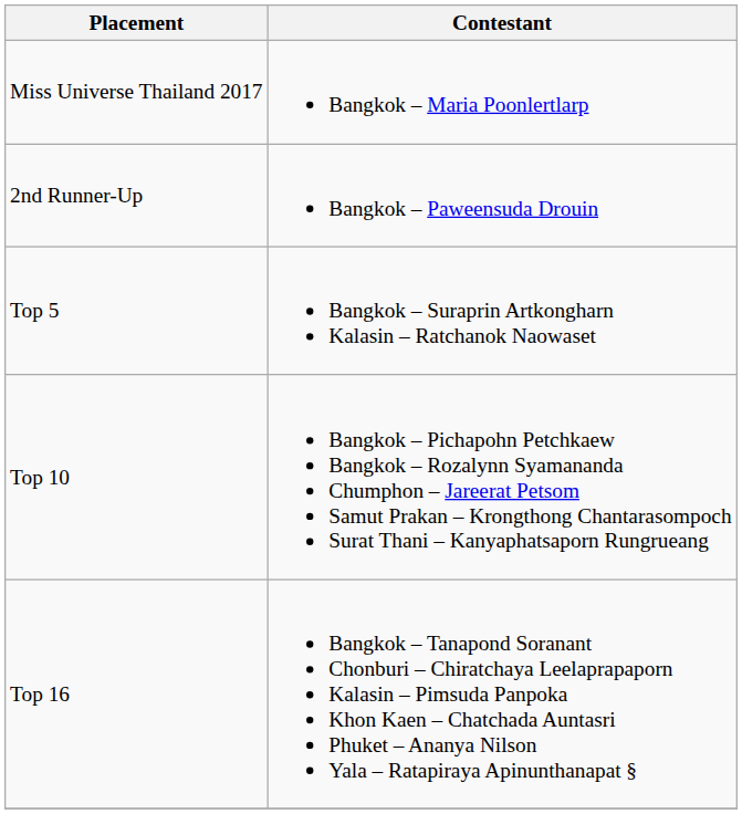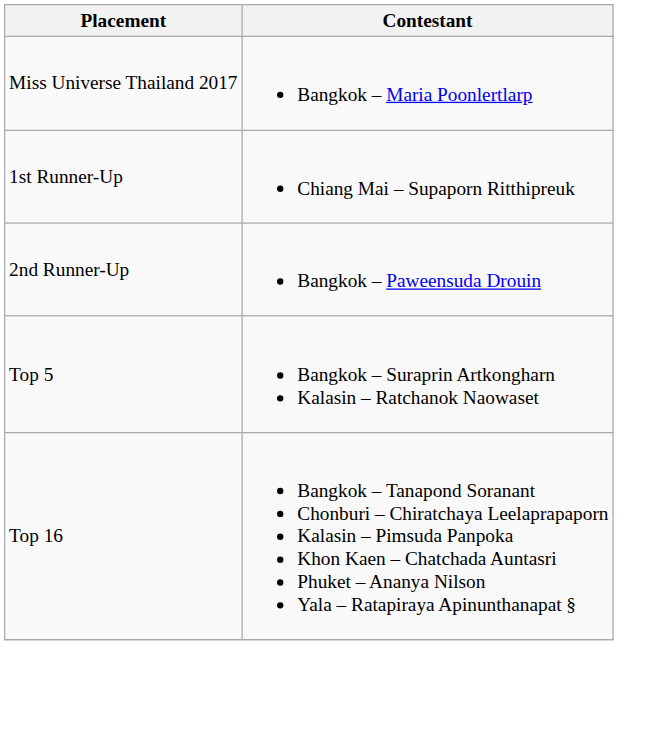+ row: 1st Runner-Up | Chiang Mai – Supaporn Ritthipreuk
- row: Top 10 | Bangkok – Pichapohn Petchkaew Bangkok – Rozalynn Syamananda Chumphon – Jareerat Petsom Samut Prakan – Krongthong Chantarasompoch Surat Thani – Kanyaphatsaporn Rungrueang
